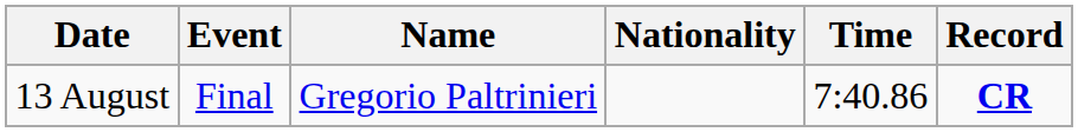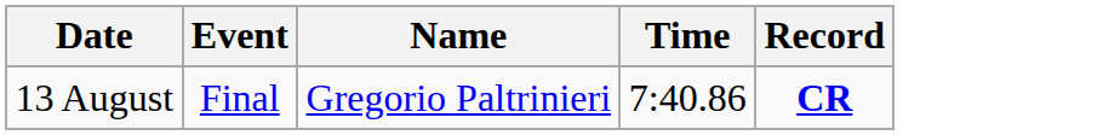- column: Nationality
